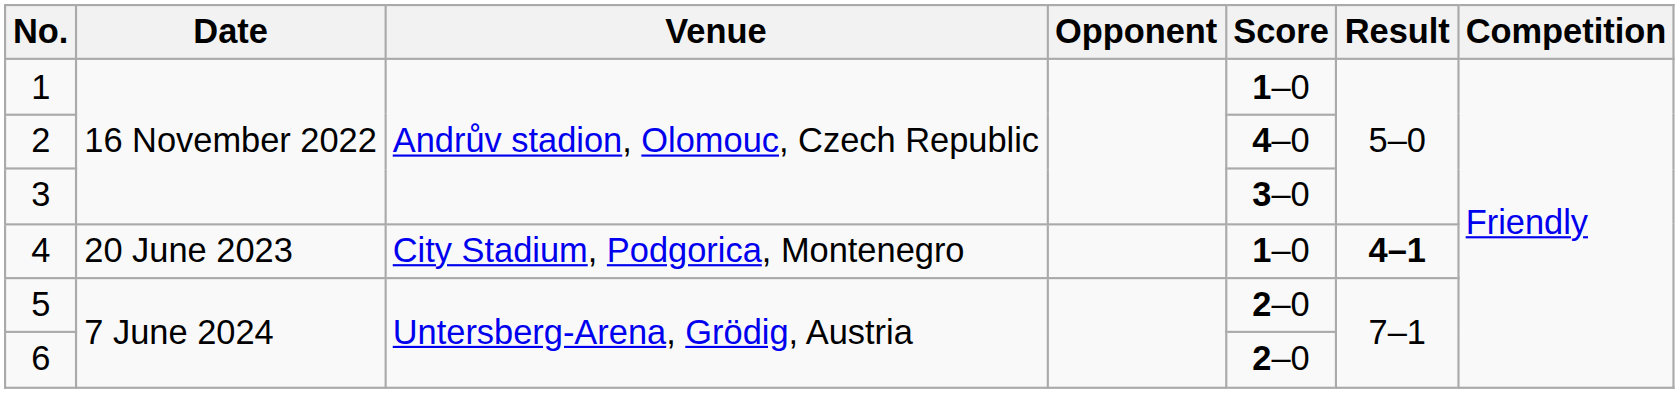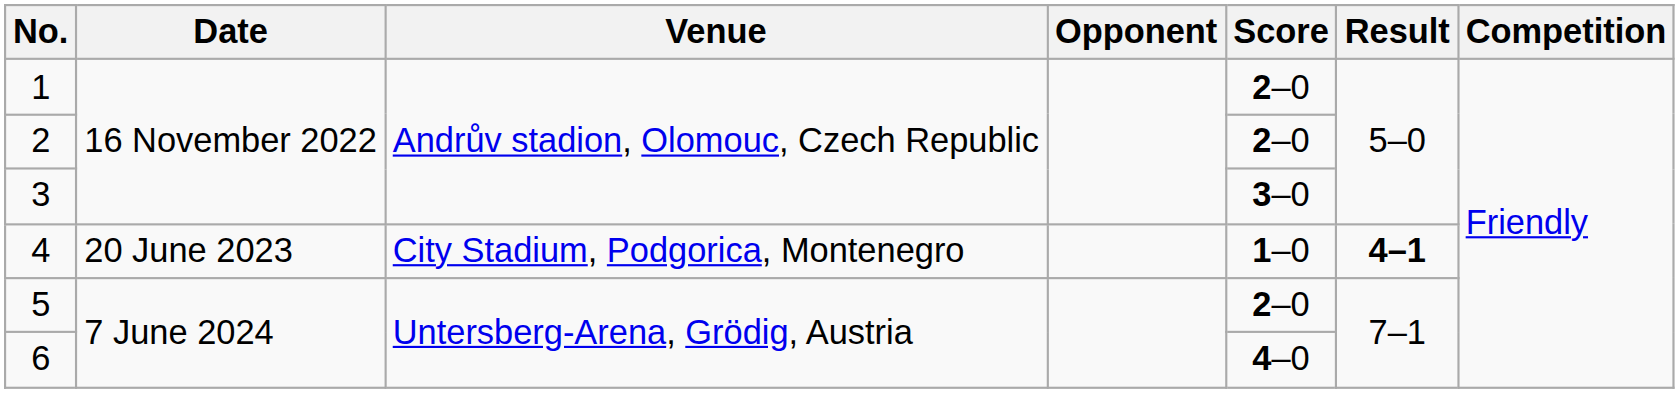1 | Score: 1–0 -> 2–0
2 | Score: 4–0 -> 2–0
6 | Score: 2–0 -> 4–0
